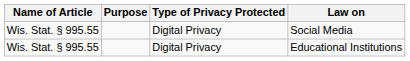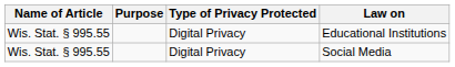rows swapped: Social Media <-> Educational Institutions
